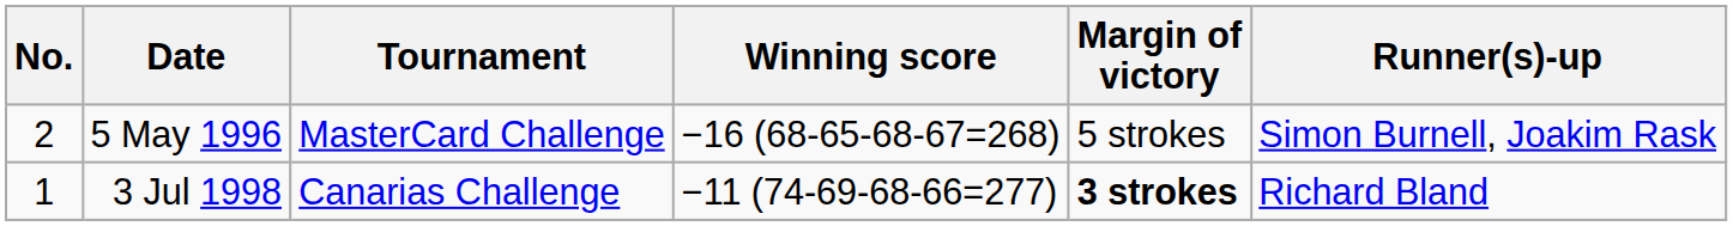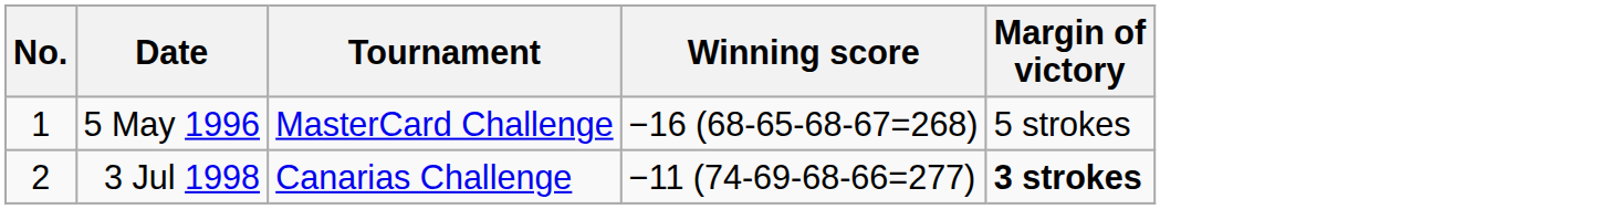- column: Runner(s)-up | Simon Burnell, Joakim Rask | Richard Bland
5 May 1996 | No.: 2 -> 1
3 Jul 1998 | No.: 1 -> 2
